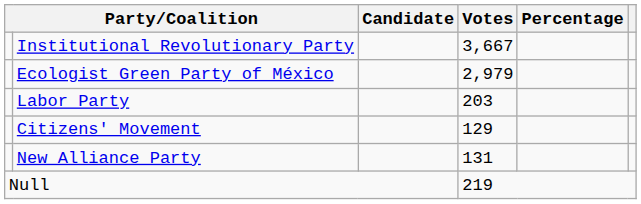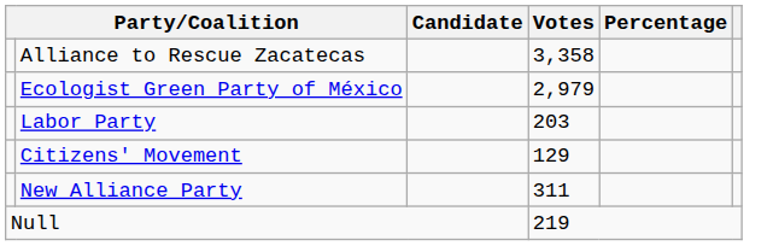+ row: Alliance to Rescue Zacatecas | 3,358
- row: Institutional Revolutionary Party | 3,667
New Alliance Party | Votes: 131 -> 311
